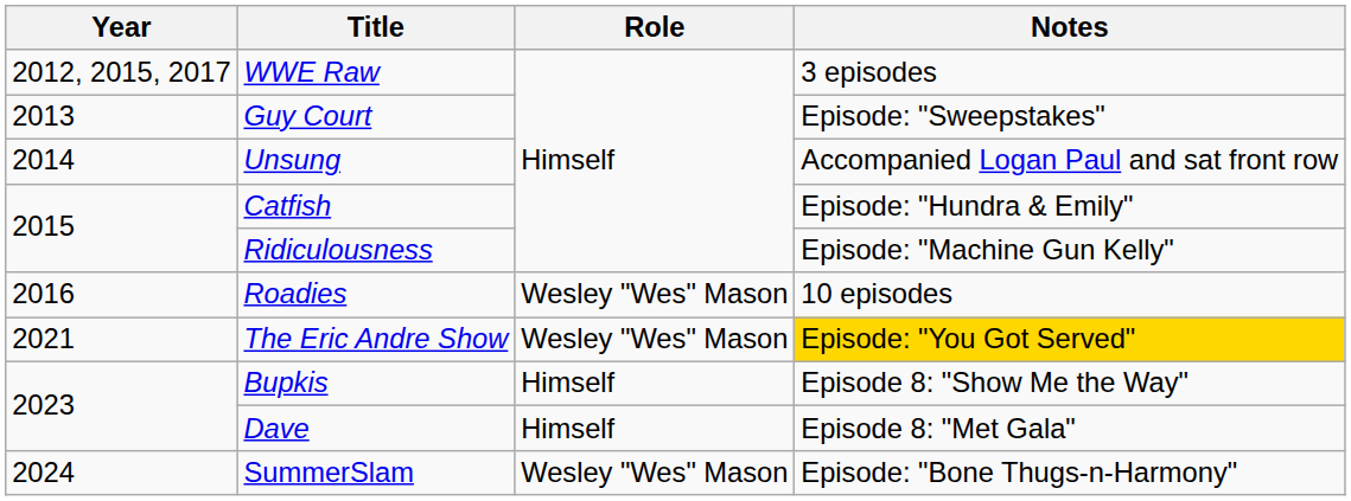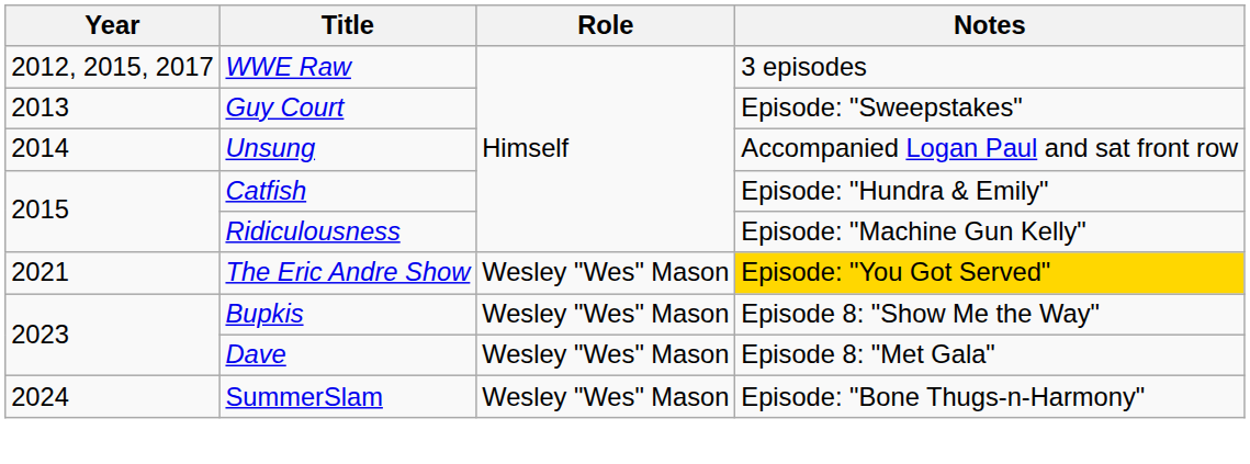- row: 2016 | Roadies | Wesley "Wes" Mason | 10 episodes
Bupkis | Role: Himself -> Wesley "Wes" Mason
Dave | Role: Himself -> Wesley "Wes" Mason
